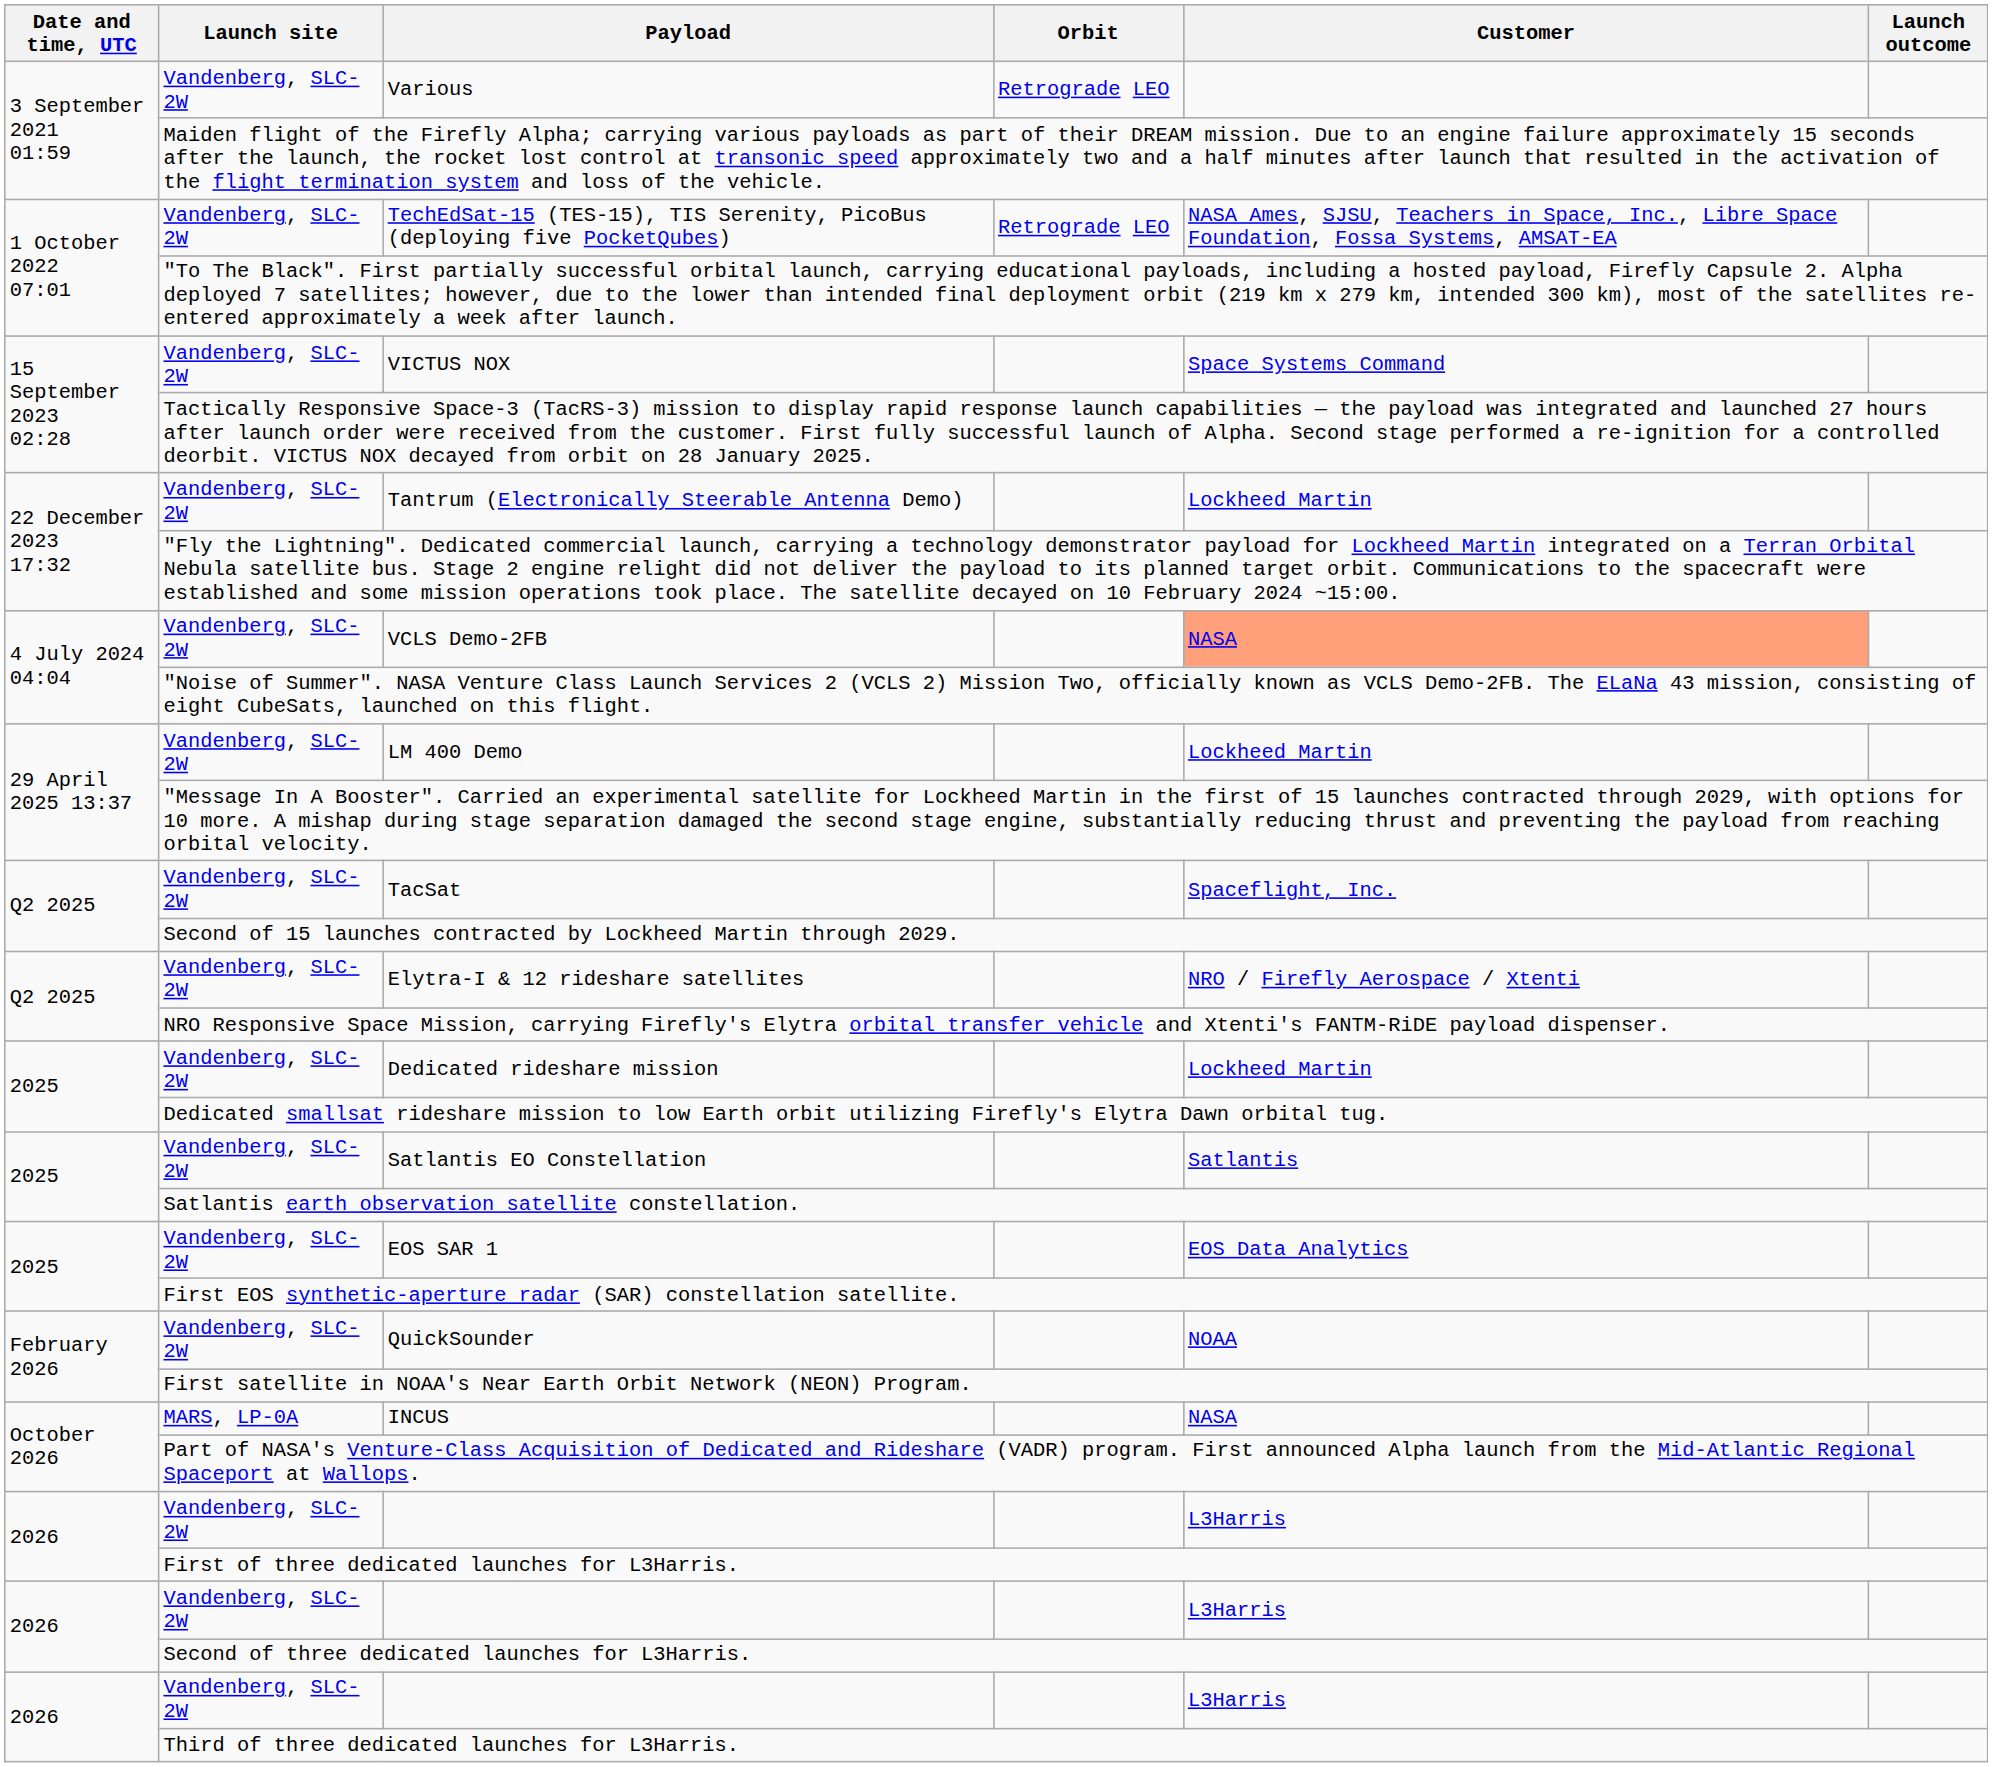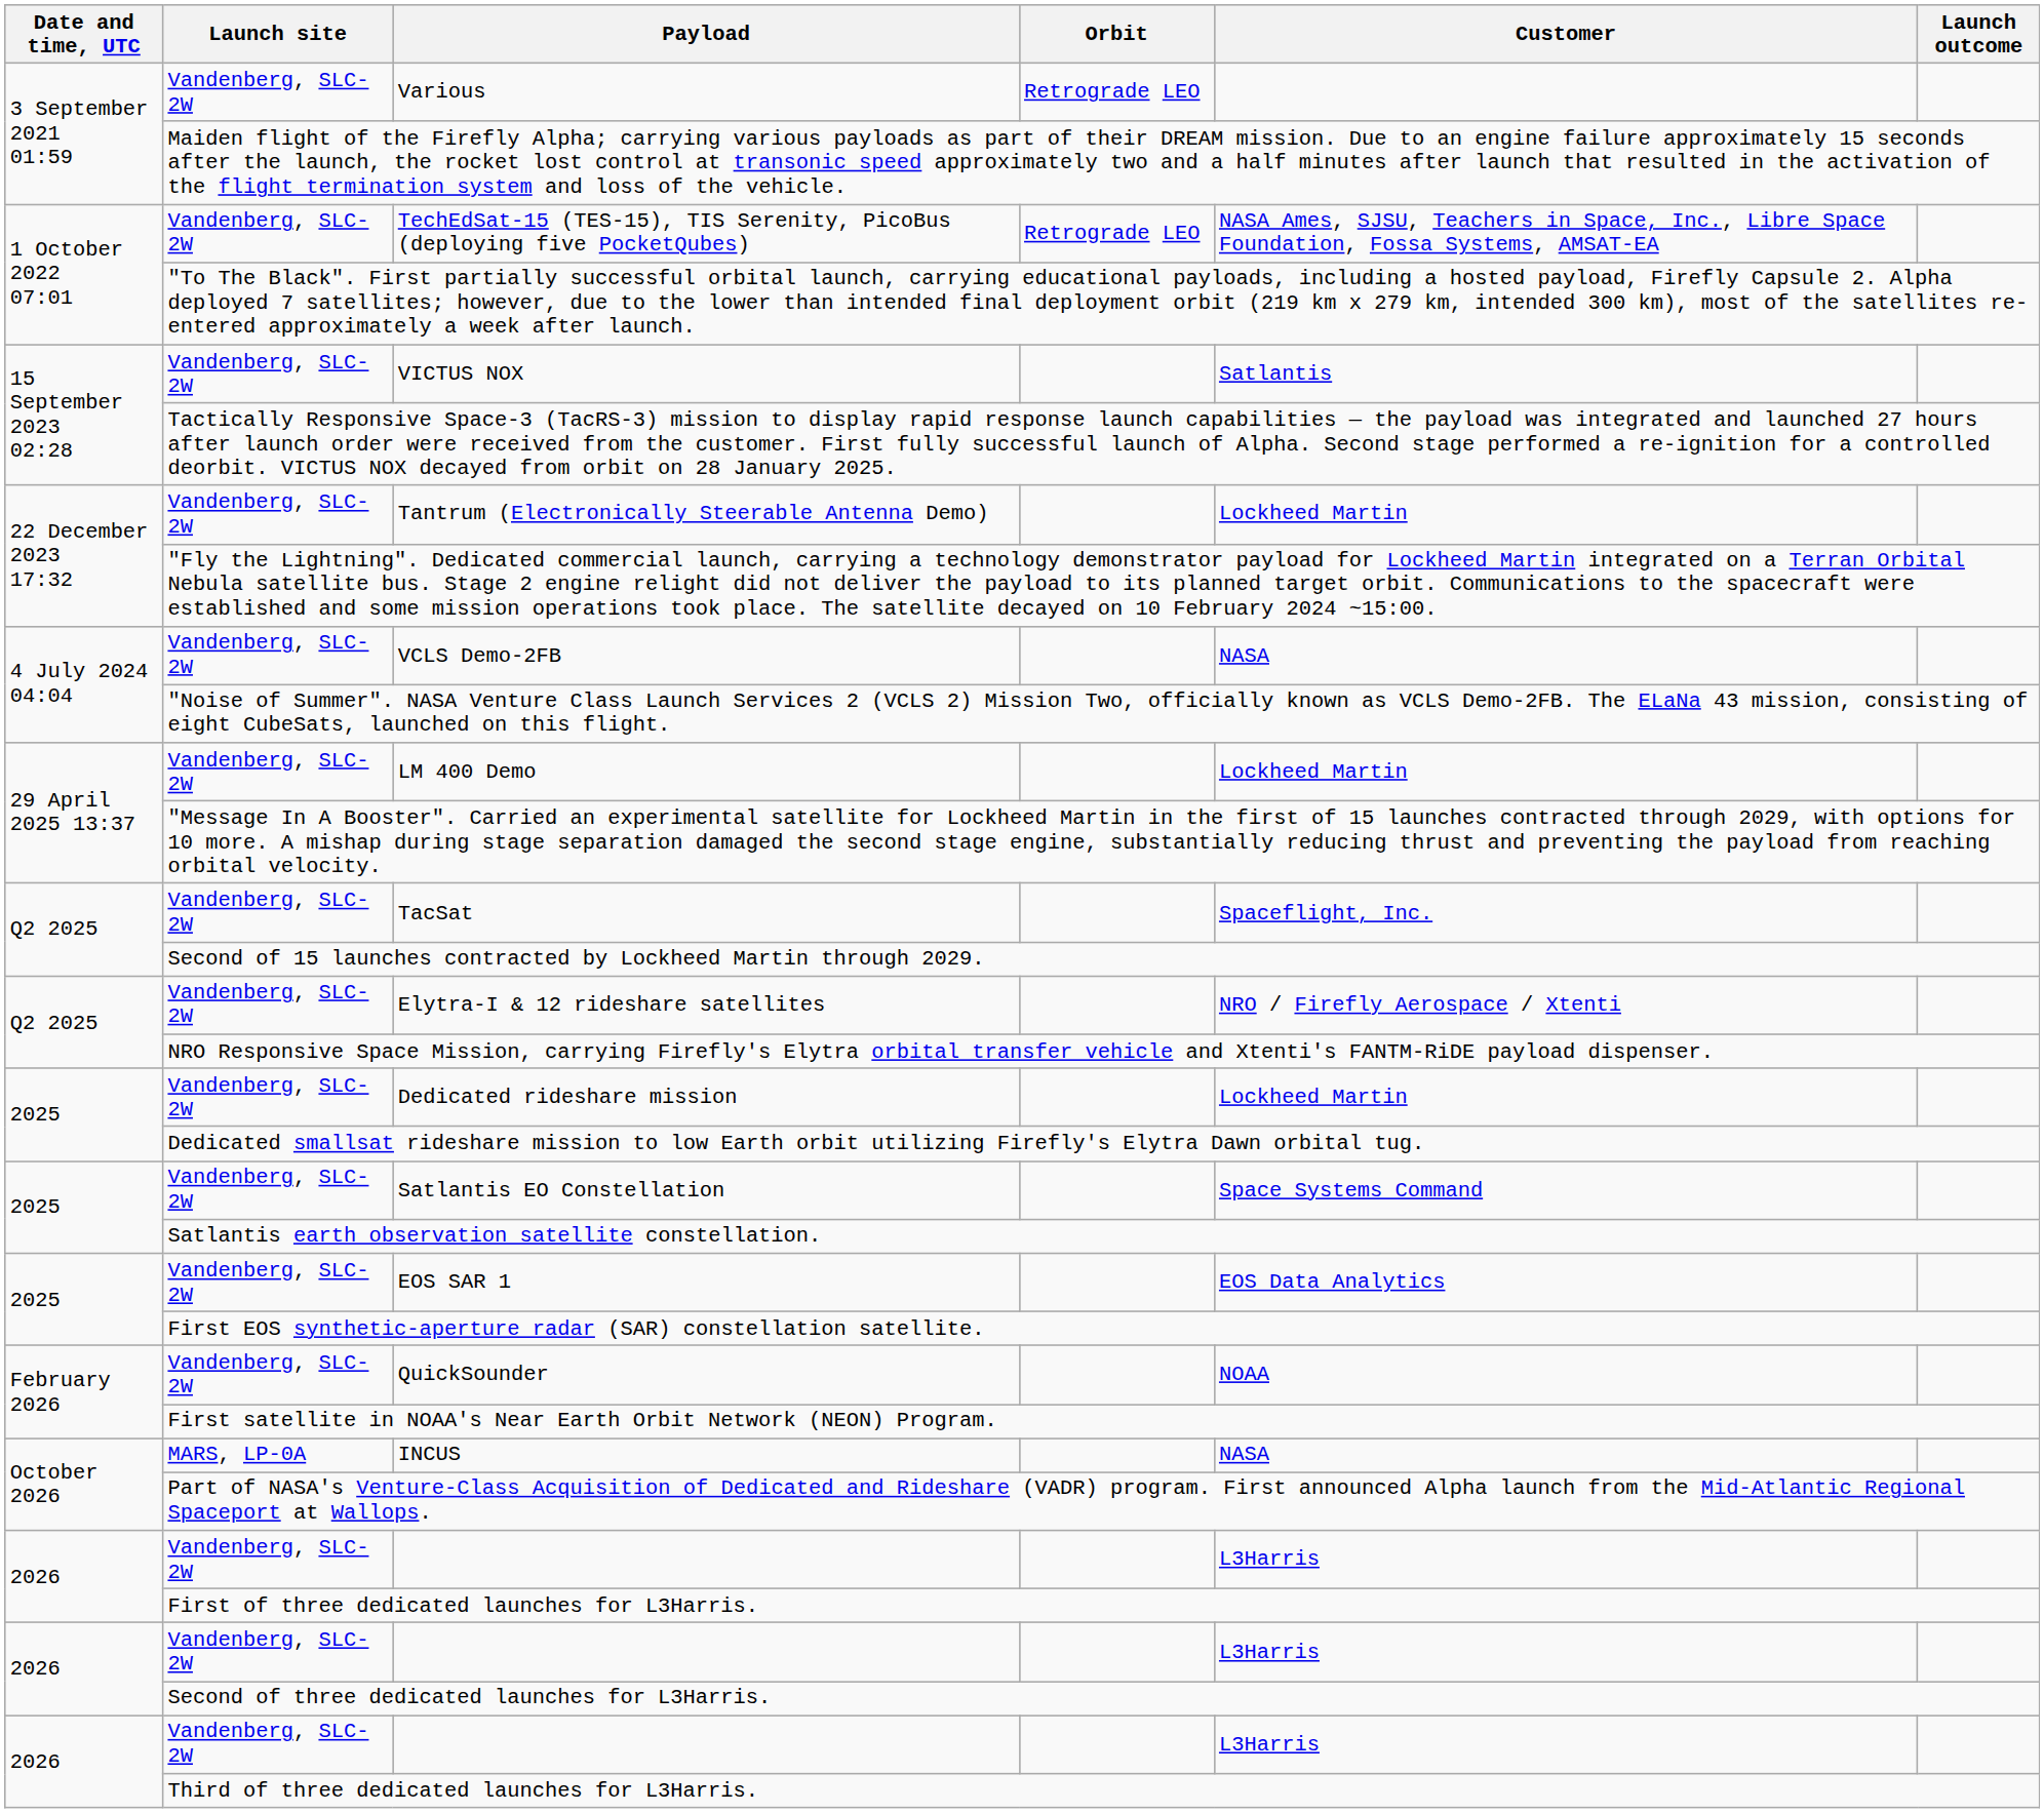VICTUS NOX | Customer: Space Systems Command -> Satlantis
VCLS Demo-2FB | Customer: lightsalmon background -> no background
Satlantis EO Constellation | Customer: Satlantis -> Space Systems Command
